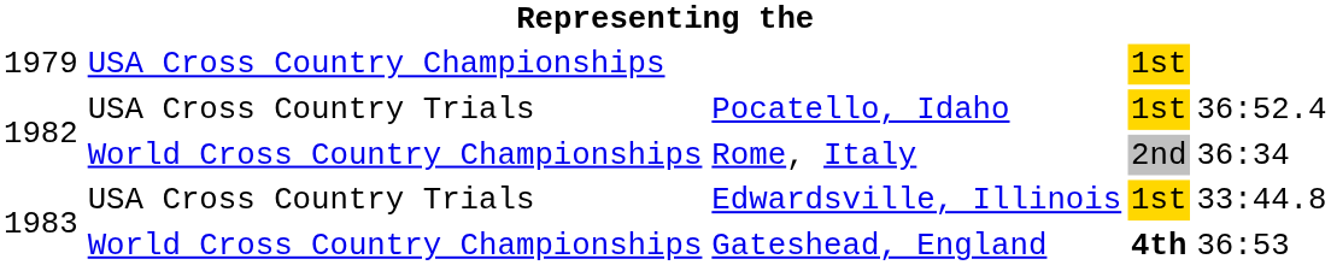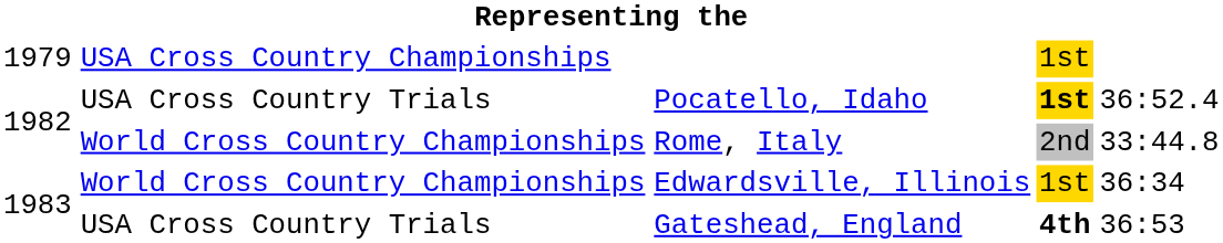Pocatello, Idaho | column 4: normal -> bold
Rome, Italy | column 5: 36:34 -> 33:44.8
Edwardsville, Illinois | column 2: USA Cross Country Trials -> World Cross Country Championships
Edwardsville, Illinois | column 5: 33:44.8 -> 36:34
Gateshead, England | column 2: World Cross Country Championships -> USA Cross Country Trials
